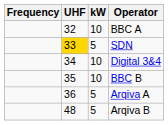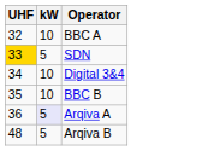- column: Frequency
Arqiva A | kW: no background -> lavender background
